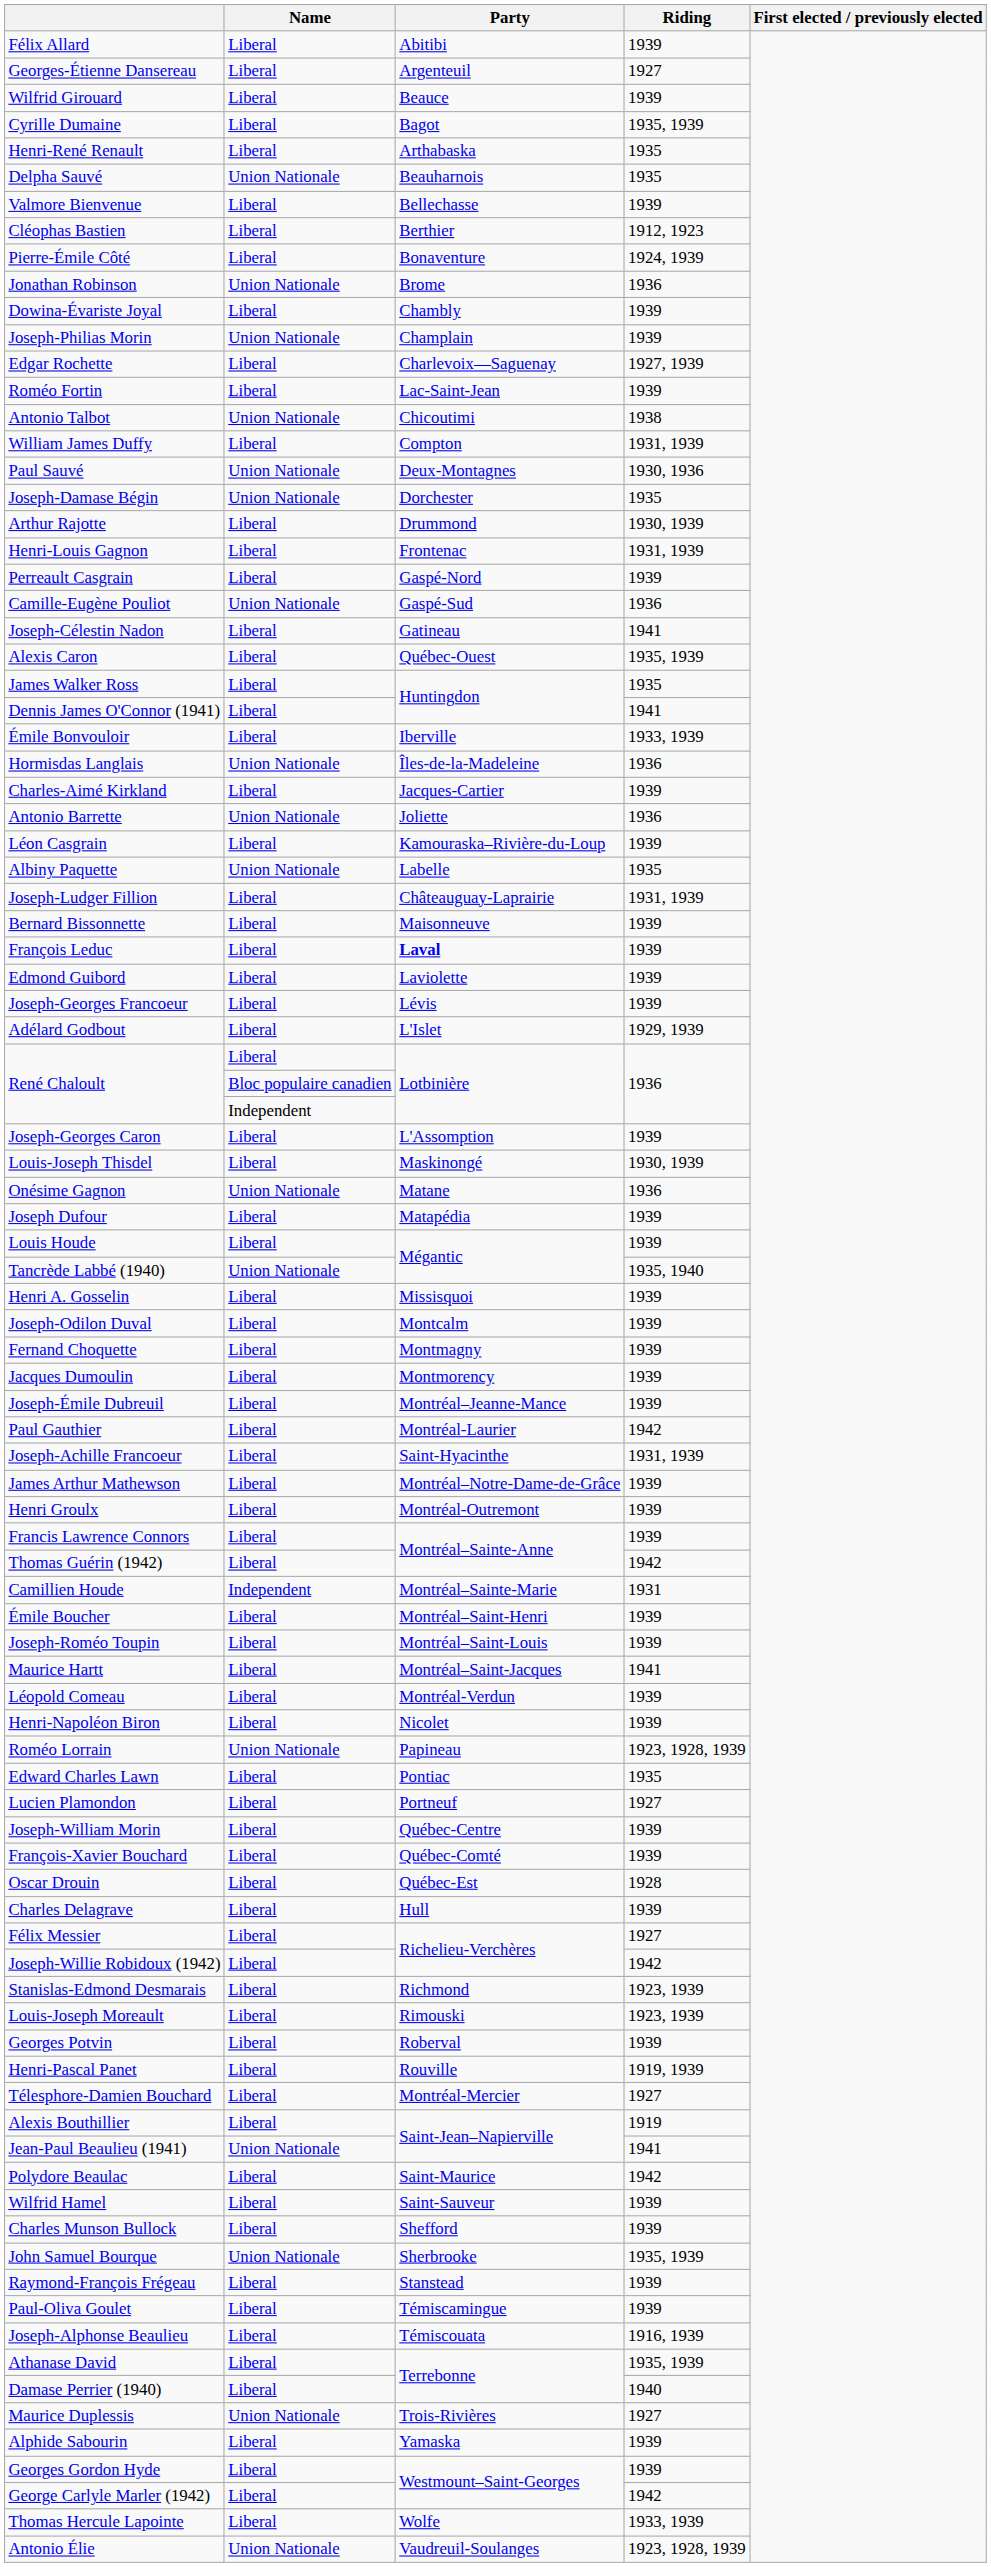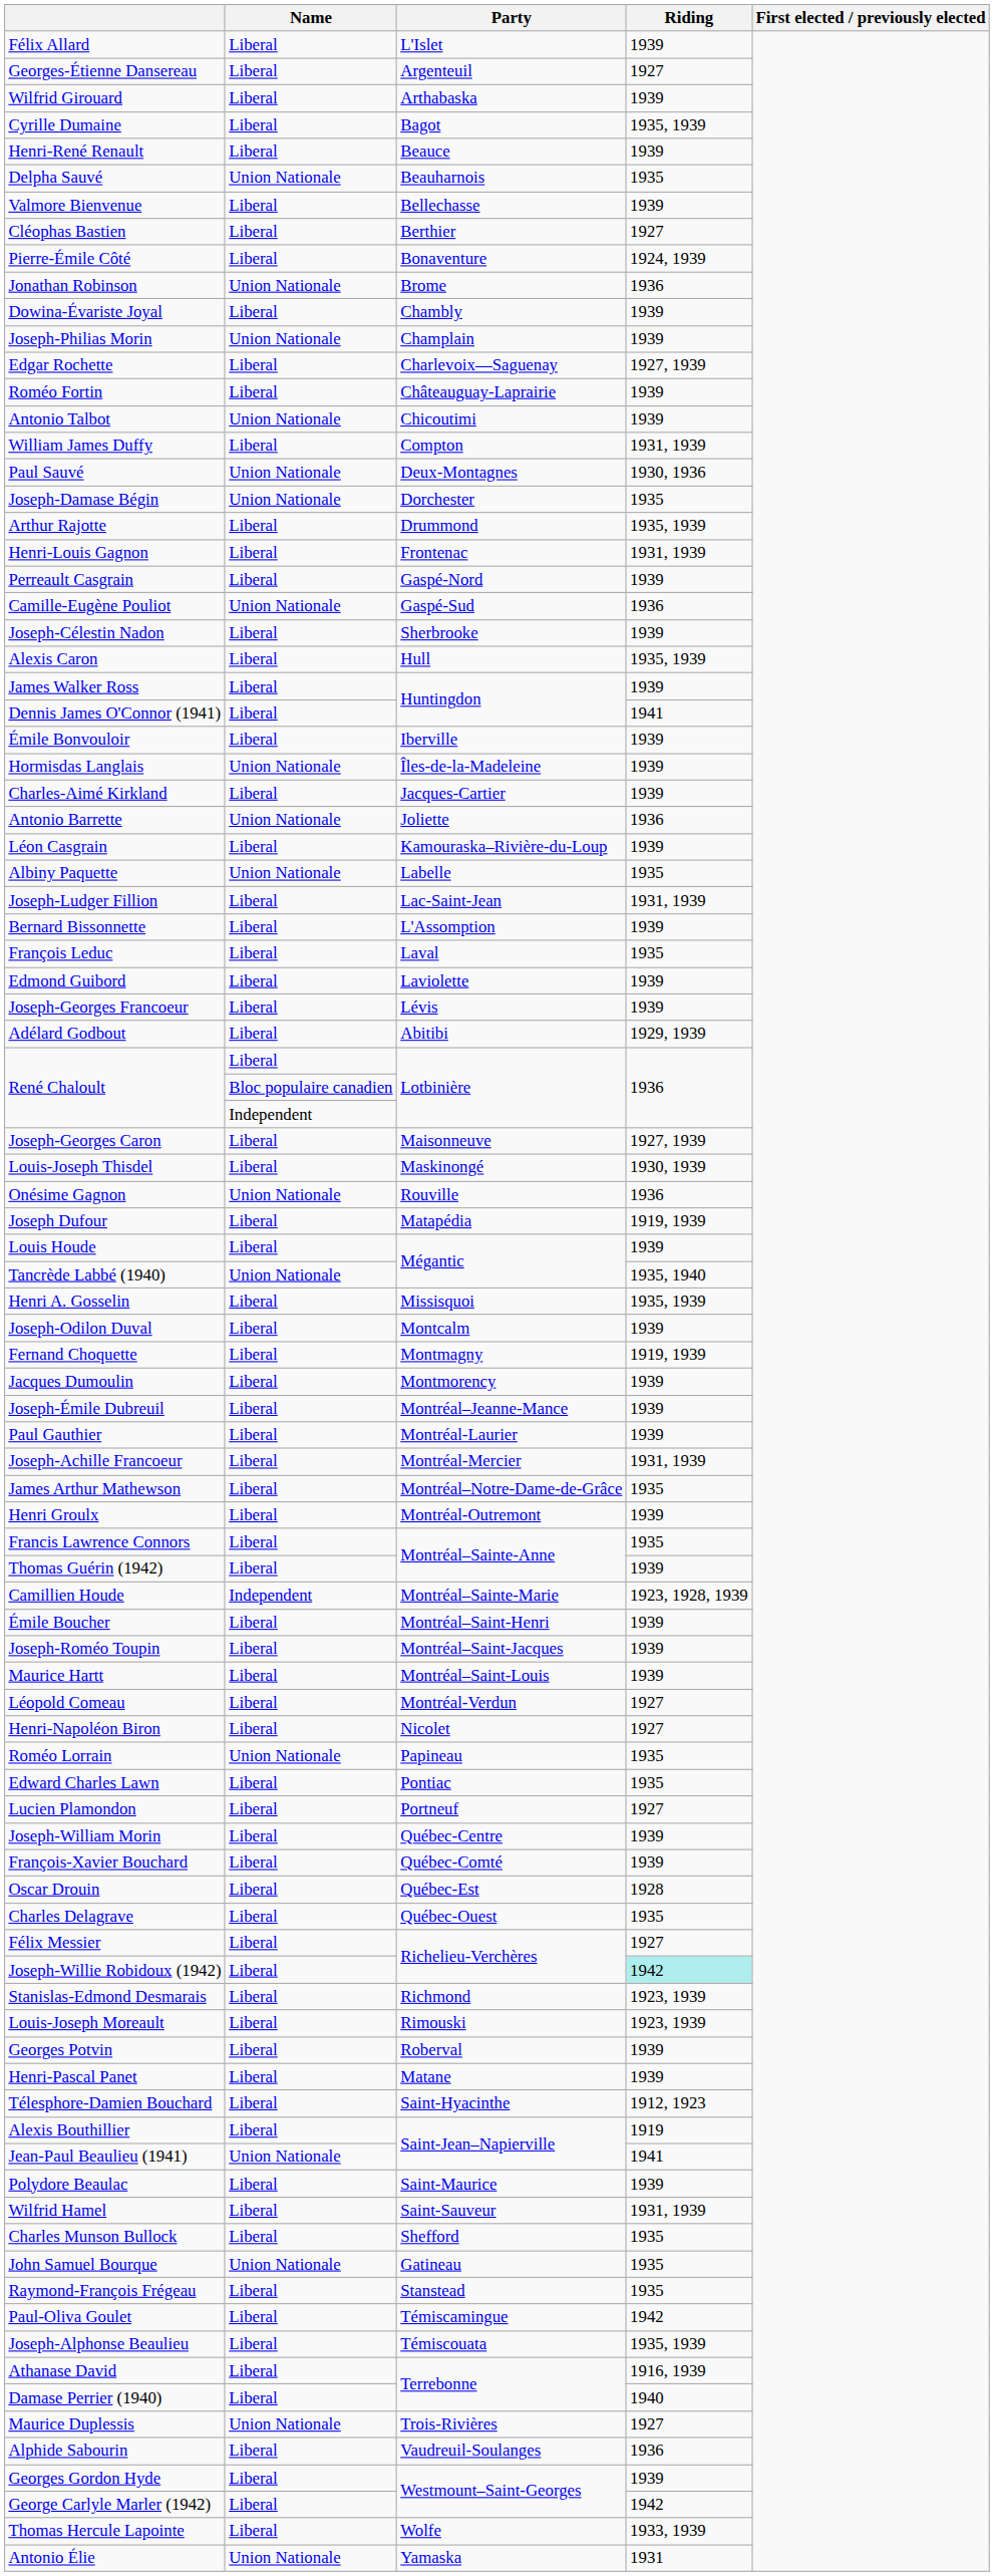Félix Allard | Party: Abitibi -> L'Islet
Wilfrid Girouard | Party: Beauce -> Arthabaska
Henri-René Renault | Party: Arthabaska -> Beauce
Henri-René Renault | Riding: 1935 -> 1939
Cléophas Bastien | Riding: 1912, 1923 -> 1927
Roméo Fortin | Party: Lac-Saint-Jean -> Châteauguay-Laprairie
Antonio Talbot | Riding: 1938 -> 1939
Arthur Rajotte | Riding: 1930, 1939 -> 1935, 1939
Joseph-Célestin Nadon | Party: Gatineau -> Sherbrooke
Joseph-Célestin Nadon | Riding: 1941 -> 1939
Alexis Caron | Party: Québec-Ouest -> Hull
James Walker Ross | Riding: 1935 -> 1939
Émile Bonvouloir | Riding: 1933, 1939 -> 1939
Hormisdas Langlais | Riding: 1936 -> 1939
Joseph-Ludger Fillion | Party: Châteauguay-Laprairie -> Lac-Saint-Jean
Bernard Bissonnette | Party: Maisonneuve -> L'Assomption
François Leduc | Party: bold -> normal
François Leduc | Riding: 1939 -> 1935
Adélard Godbout | Party: L'Islet -> Abitibi
Joseph-Georges Caron | Party: L'Assomption -> Maisonneuve
Joseph-Georges Caron | Riding: 1939 -> 1927, 1939
Onésime Gagnon | Party: Matane -> Rouville
Joseph Dufour | Riding: 1939 -> 1919, 1939
Henri A. Gosselin | Riding: 1939 -> 1935, 1939
Fernand Choquette | Riding: 1939 -> 1919, 1939
Paul Gauthier | Riding: 1942 -> 1939
Joseph-Achille Francoeur | Party: Saint-Hyacinthe -> Montréal-Mercier
James Arthur Mathewson | Riding: 1939 -> 1935
Francis Lawrence Connors | Riding: 1939 -> 1935
Thomas Guérin (1942) | Riding: 1942 -> 1939
Camillien Houde | Riding: 1931 -> 1923, 1928, 1939
Joseph-Roméo Toupin | Party: Montréal–Saint-Louis -> Montréal–Saint-Jacques
Maurice Hartt | Party: Montréal–Saint-Jacques -> Montréal–Saint-Louis
Maurice Hartt | Riding: 1941 -> 1939
Léopold Comeau | Riding: 1939 -> 1927
Henri-Napoléon Biron | Riding: 1939 -> 1927
Roméo Lorrain | Riding: 1923, 1928, 1939 -> 1935
Charles Delagrave | Party: Hull -> Québec-Ouest
Charles Delagrave | Riding: 1939 -> 1935
Joseph-Willie Robidoux (1942) | Riding: no background -> paleturquoise background
Henri-Pascal Panet | Party: Rouville -> Matane
Henri-Pascal Panet | Riding: 1919, 1939 -> 1939
Télesphore-Damien Bouchard | Party: Montréal-Mercier -> Saint-Hyacinthe
Télesphore-Damien Bouchard | Riding: 1927 -> 1912, 1923
Polydore Beaulac | Riding: 1942 -> 1939
Wilfrid Hamel | Riding: 1939 -> 1931, 1939
Charles Munson Bullock | Riding: 1939 -> 1935
John Samuel Bourque | Party: Sherbrooke -> Gatineau
John Samuel Bourque | Riding: 1935, 1939 -> 1935
Raymond-François Frégeau | Riding: 1939 -> 1935
Paul-Oliva Goulet | Riding: 1939 -> 1942
Joseph-Alphonse Beaulieu | Riding: 1916, 1939 -> 1935, 1939
Athanase David | Riding: 1935, 1939 -> 1916, 1939
Alphide Sabourin | Party: Yamaska -> Vaudreuil-Soulanges
Alphide Sabourin | Riding: 1939 -> 1936
Antonio Élie | Party: Vaudreuil-Soulanges -> Yamaska
Antonio Élie | Riding: 1923, 1928, 1939 -> 1931
